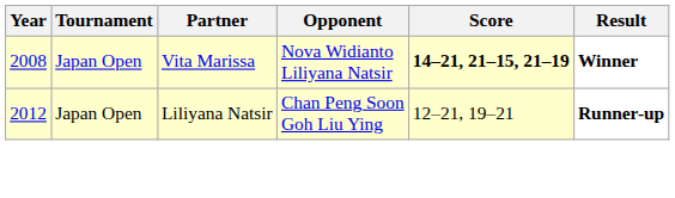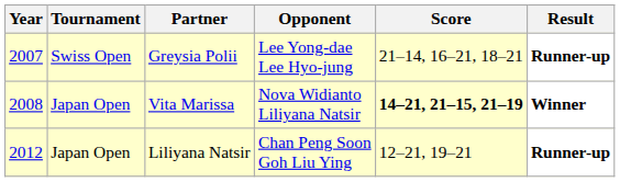+ row: 2007 | Swiss Open | Greysia Polii | Lee Yong-dae Lee Hyo-jung | 21–14, 16–21, 18–21 | Runner-up
